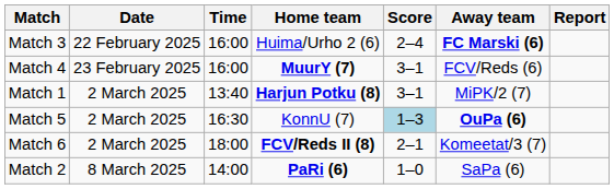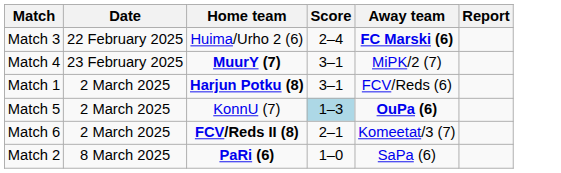- column: Time | 16:00 | 16:00 | 13:40 | 16:30 | 18:00 | 14:00
Match 4 | Away team: FCV/Reds (6) -> MiPK/2 (7)
Match 1 | Away team: MiPK/2 (7) -> FCV/Reds (6)
